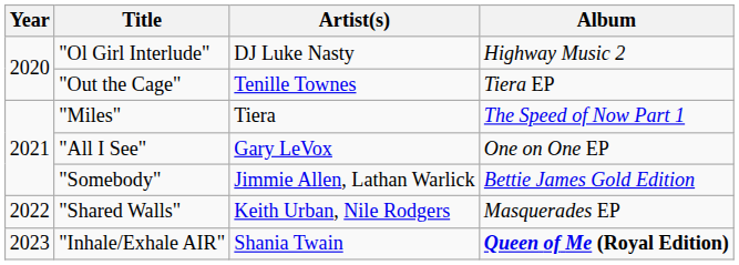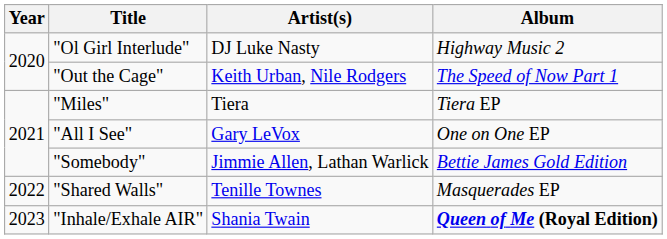"Out the Cage" | Artist(s): Tenille Townes -> Keith Urban, Nile Rodgers
"Out the Cage" | Album: Tiera EP -> The Speed of Now Part 1
"Miles" | Album: The Speed of Now Part 1 -> Tiera EP
"Shared Walls" | Artist(s): Keith Urban, Nile Rodgers -> Tenille Townes
